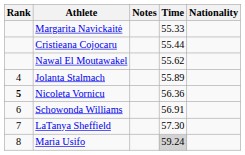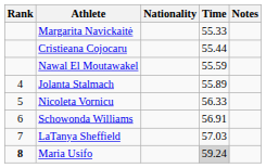columns swapped: Nationality <-> Notes
Nawal El Moutawakel | Time: 55.62 -> 55.59
Nicoleta Vornicu | Rank: bold -> normal
Nicoleta Vornicu | Time: 56.36 -> 56.33
LaTanya Sheffield | Time: 57.30 -> 57.03
Maria Usifo | Rank: normal -> bold
